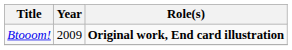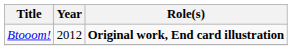Btooom! | Year: 2009 -> 2012
